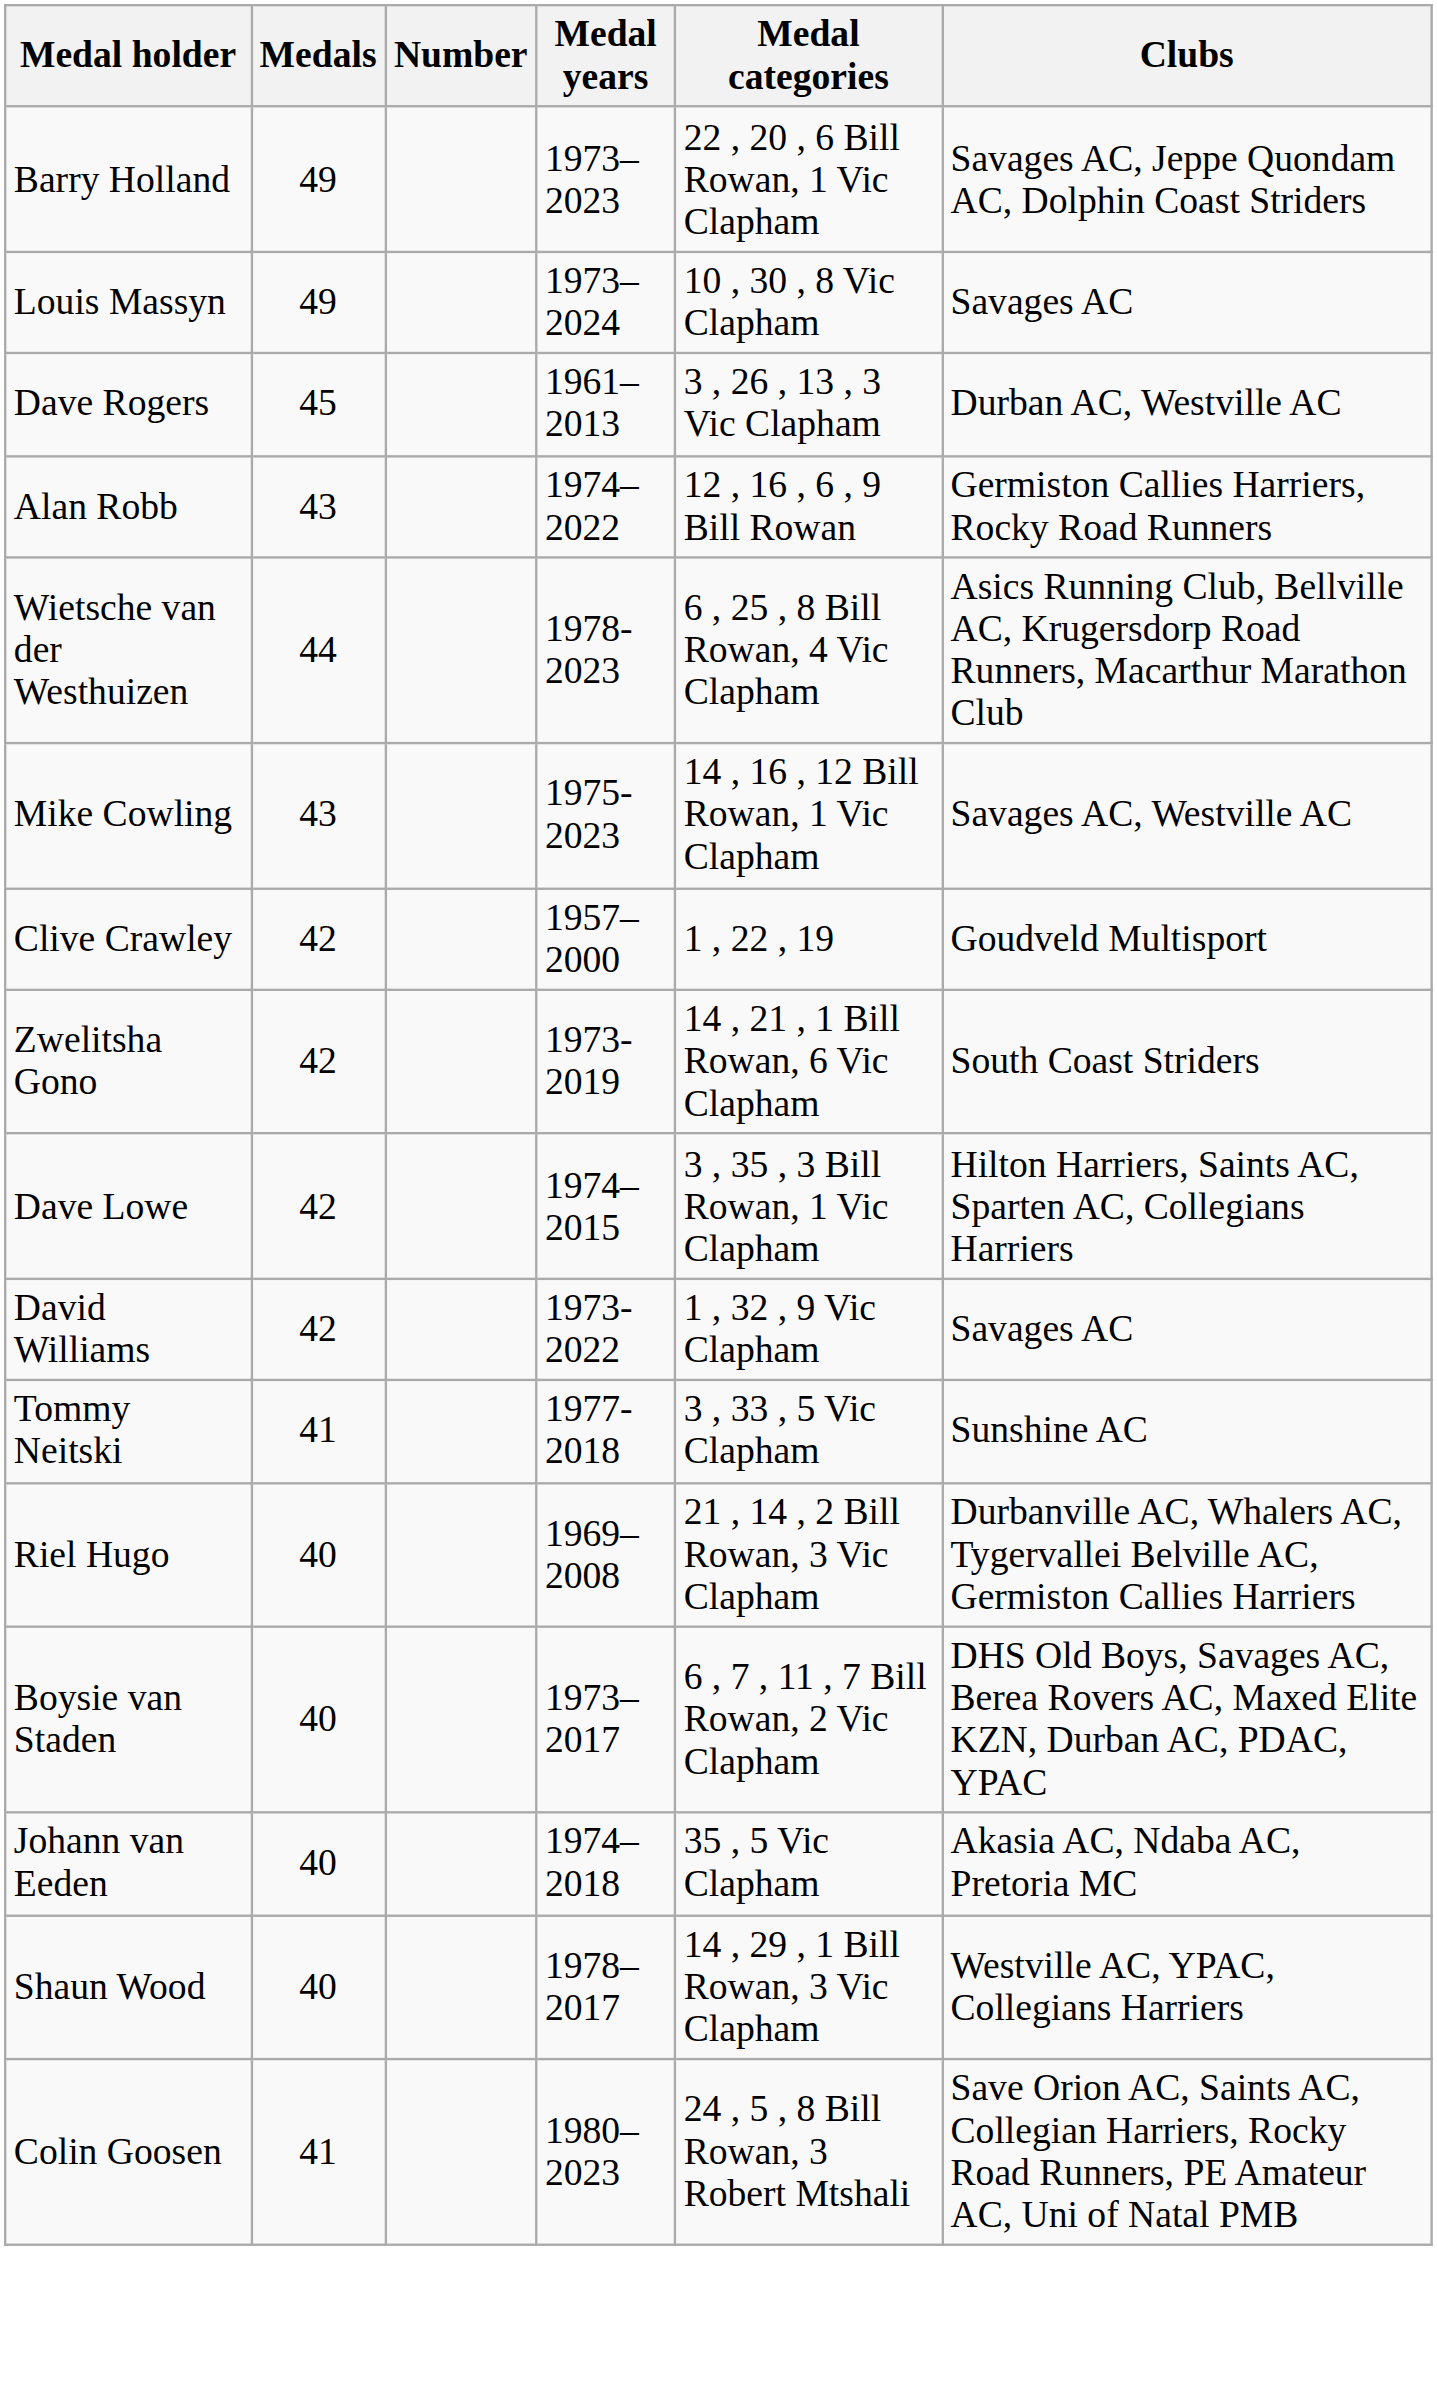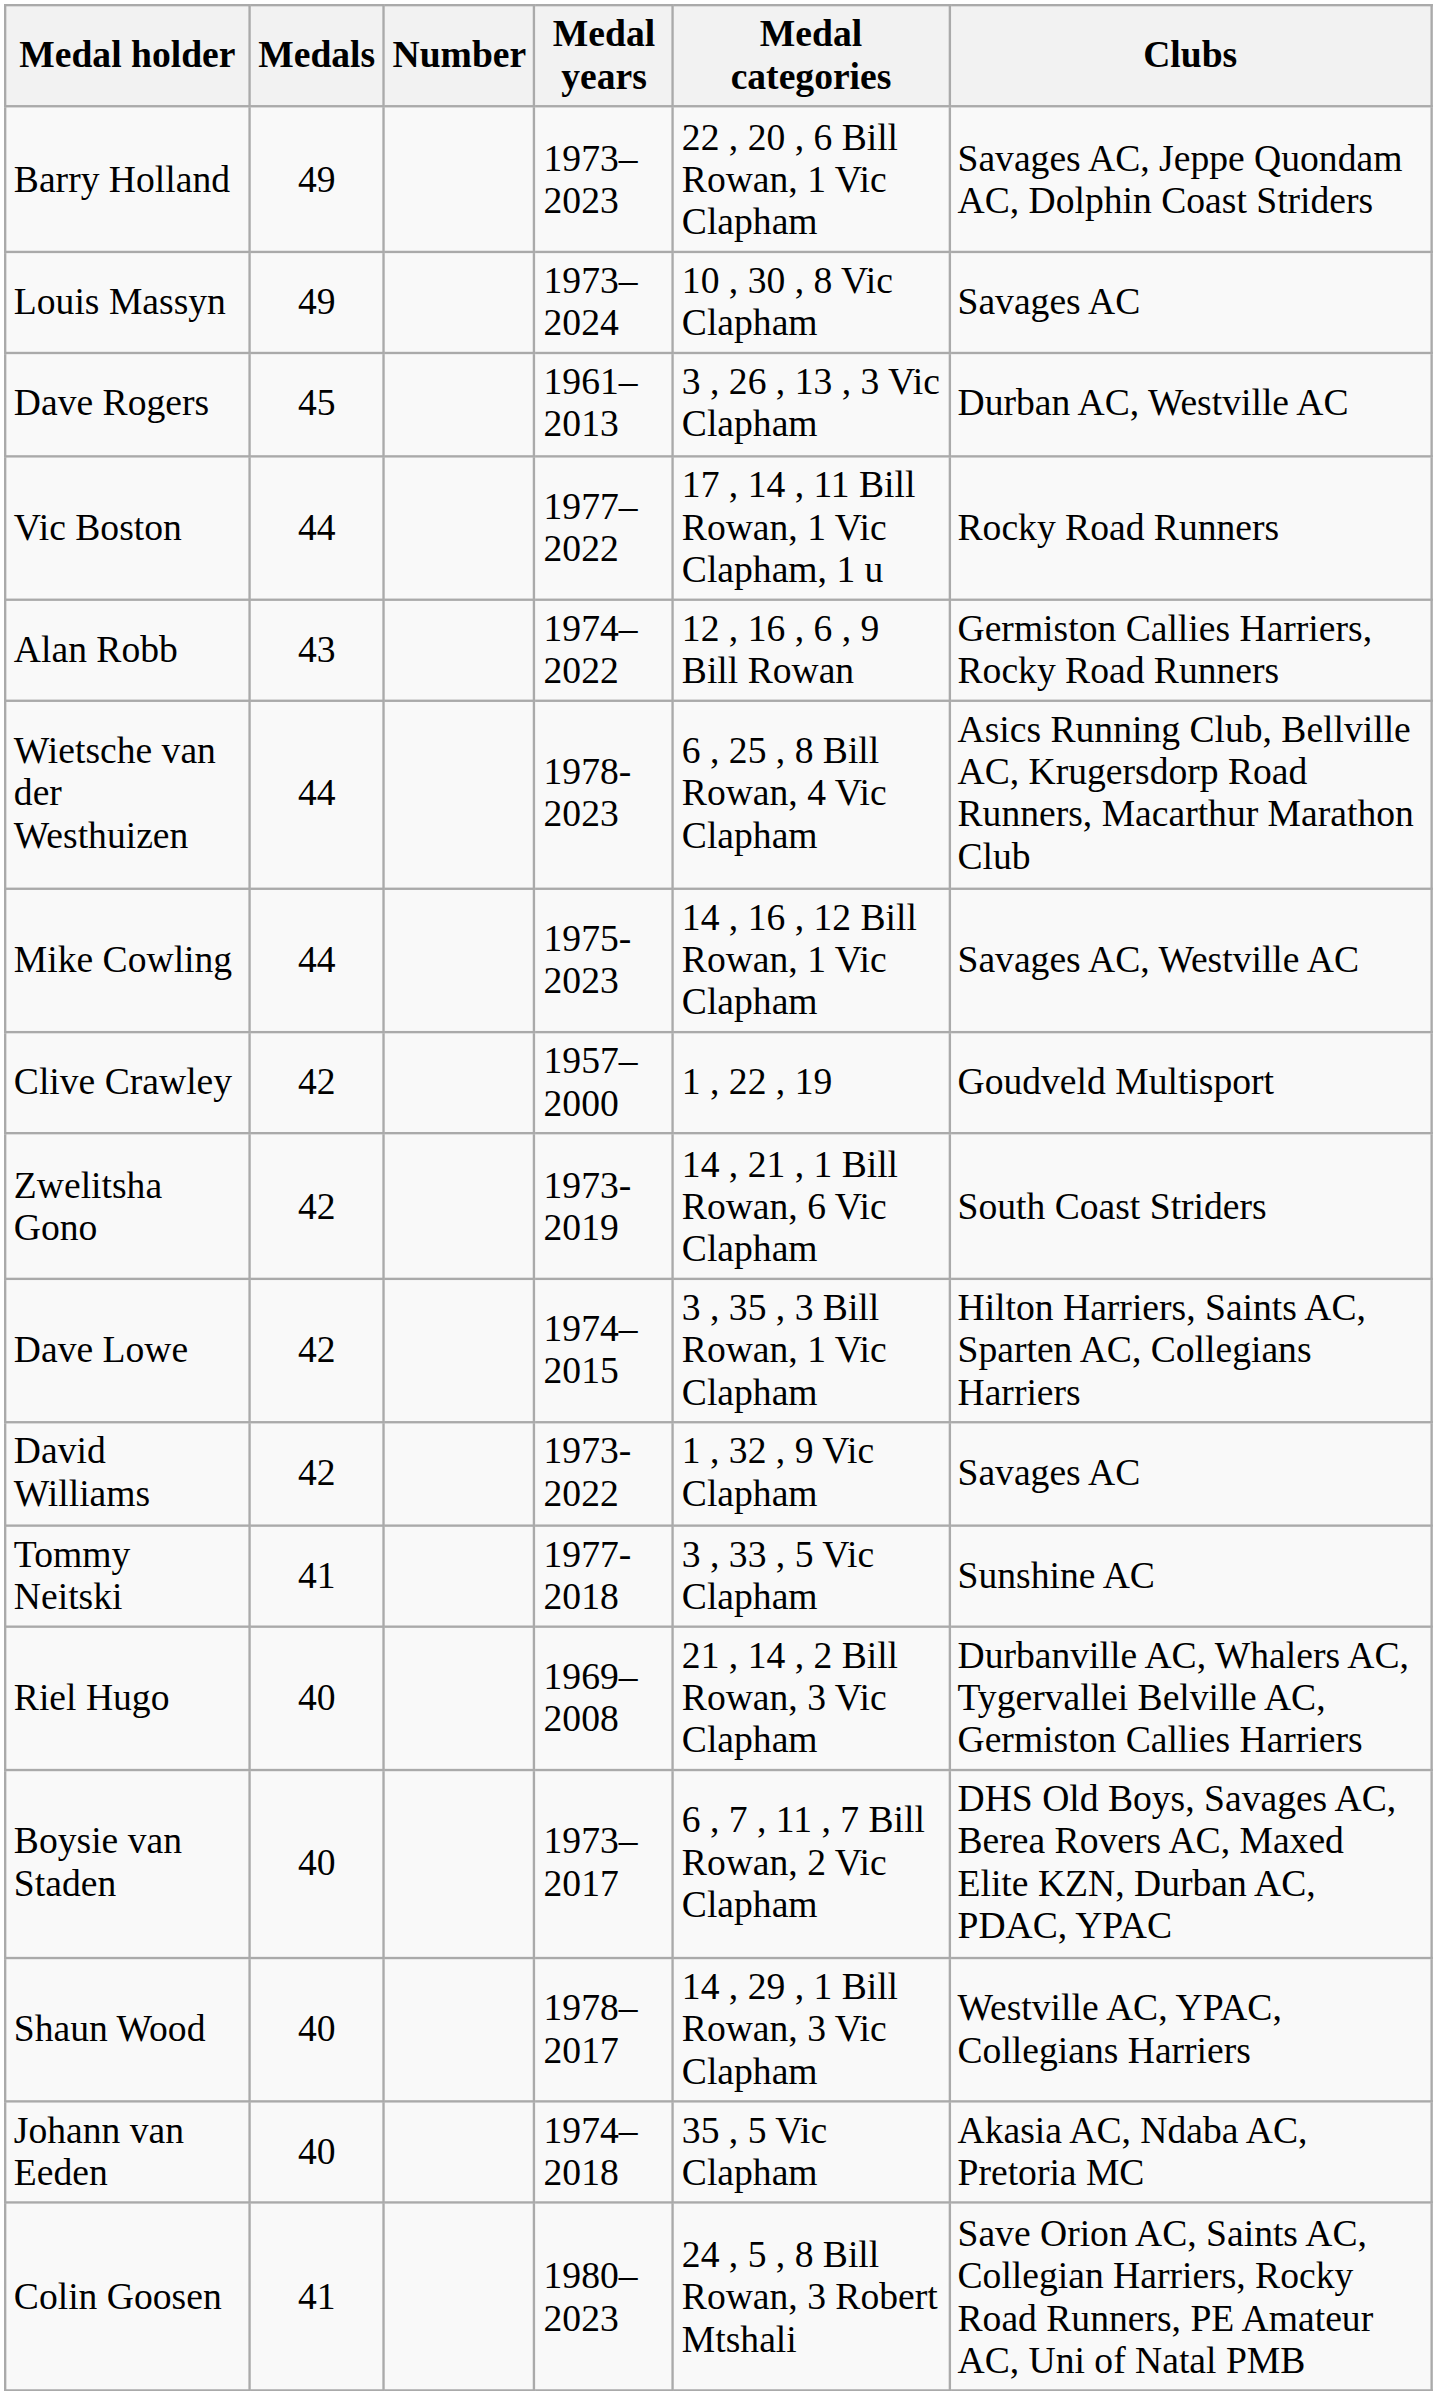+ row: Vic Boston | 44 | 1977–2022 | 17 , 14 , 11 Bill Rowan, 1 Vic Clapham, 1 u | Rocky Road Runners
Mike Cowling | Medals: 43 -> 44
rows swapped: Shaun Wood <-> Johann van Eeden
